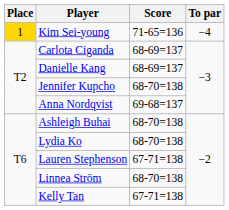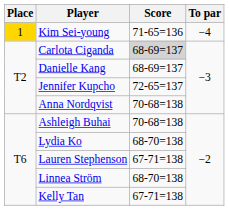Carlota Ciganda | Score: no background -> lightgrey background
Jennifer Kupcho | Score: 68-70=138 -> 72-65=137
Anna Nordqvist | Score: 69-68=137 -> 70-68=138
Ashleigh Buhai | Score: 68-70=138 -> 70-68=138
